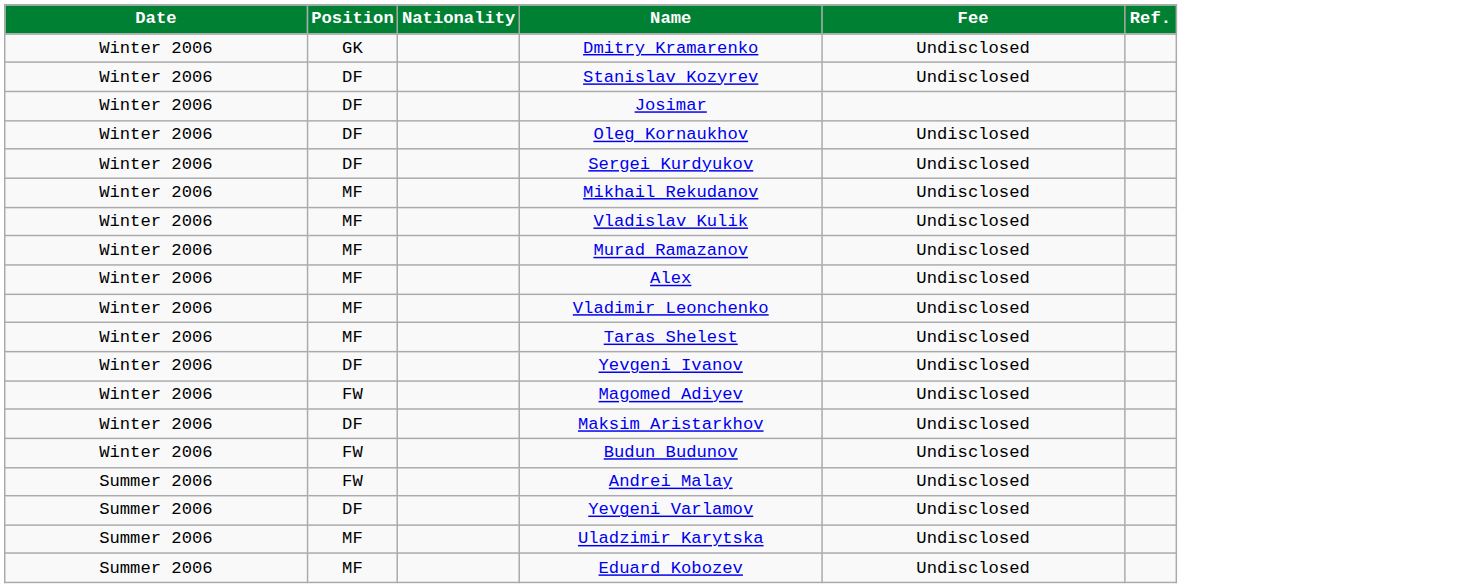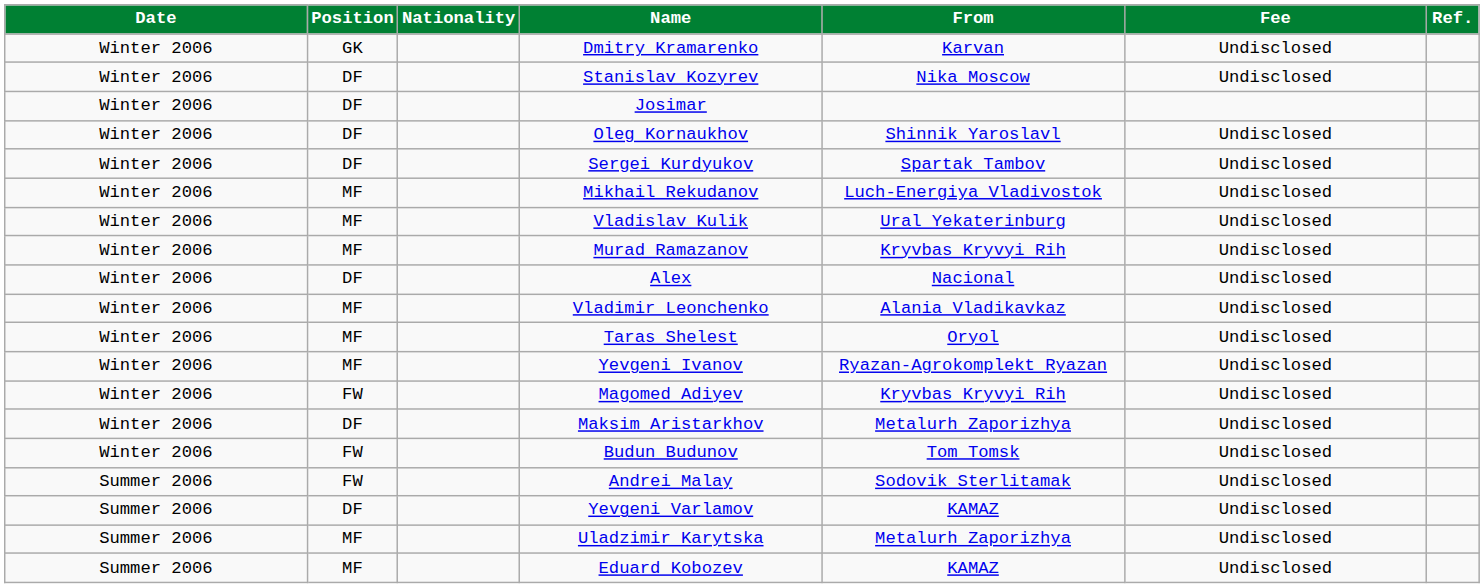+ column: From | Karvan | Nika Moscow | Shinnik Yaroslavl | Spartak Tambov | Luch-Energiya Vladivostok | Ural Yekaterinburg | Kryvbas Kryvyi Rih | Nacional | Alania Vladikavkaz | Oryol | Ryazan-Agrokomplekt Ryazan | Kryvbas Kryvyi Rih | Metalurh Zaporizhya | Tom Tomsk | Sodovik Sterlitamak | KAMAZ | Metalurh Zaporizhya | KAMAZ
Alex | Position: MF -> DF
Yevgeni Ivanov | Position: DF -> MF
